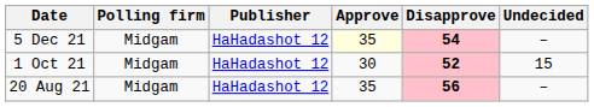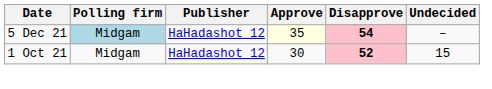5 Dec 21 | Polling firm: no background -> lightblue background
- row: 20 Aug 21 | Midgam | HaHadashot 12 | 35 | 56 | –
